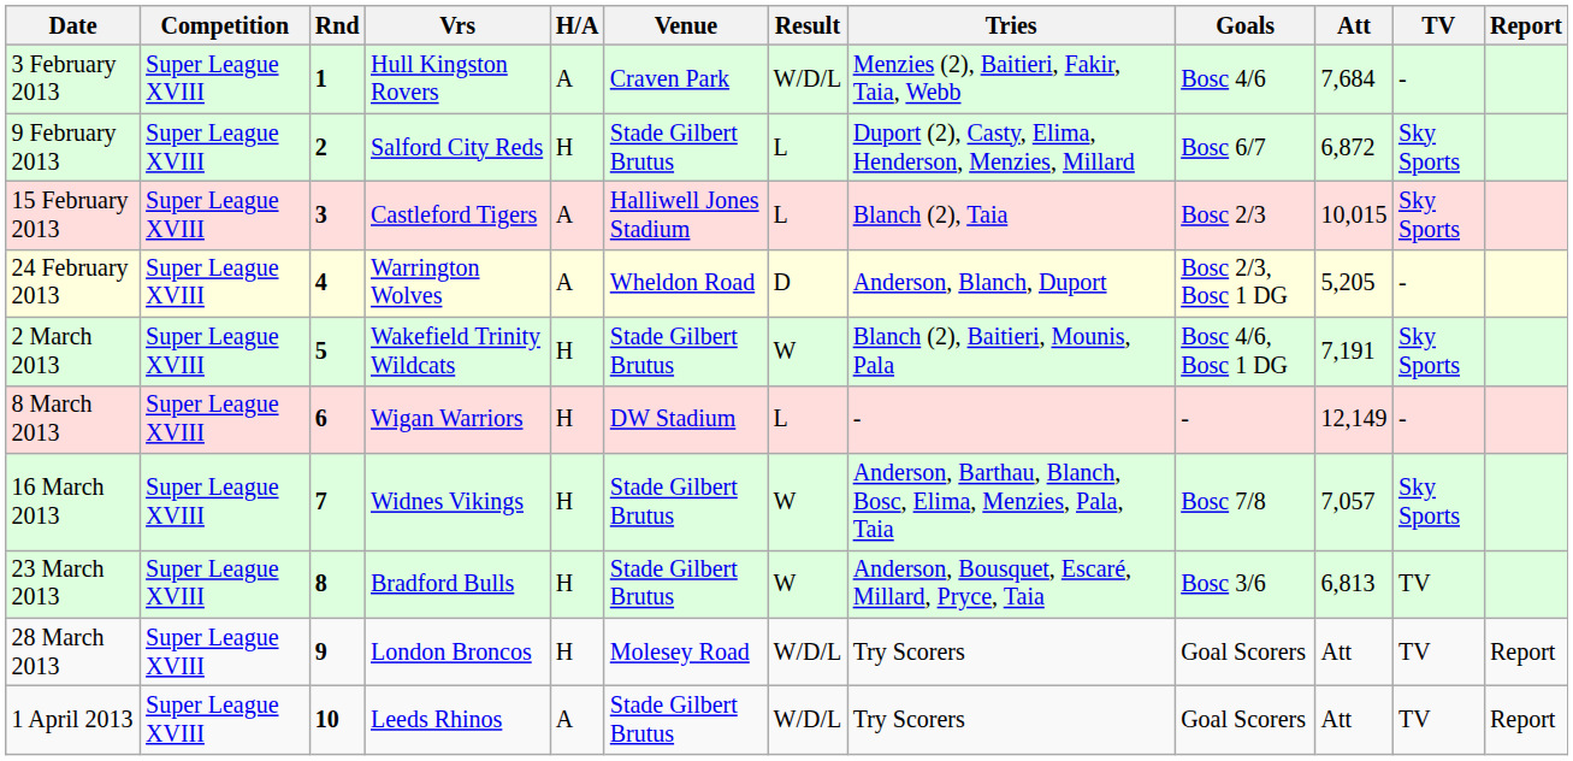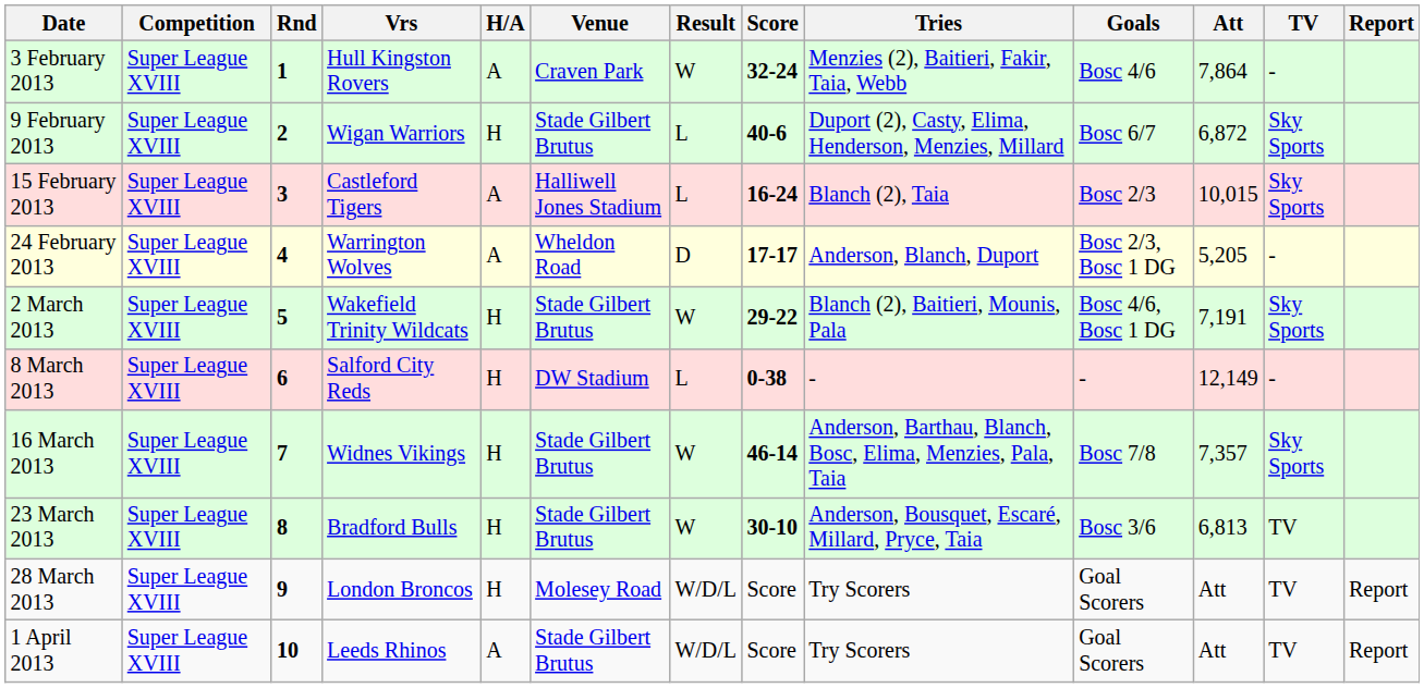+ column: Score | 32-24 | 40-6 | 16-24 | 17-17 | 29-22 | 0-38 | 46-14 | 30-10 | Score | Score
3 February 2013 | Result: W/D/L -> W
3 February 2013 | Att: 7,684 -> 7,864
9 February 2013 | Vrs: Salford City Reds -> Wigan Warriors
8 March 2013 | Vrs: Wigan Warriors -> Salford City Reds
16 March 2013 | Att: 7,057 -> 7,357
